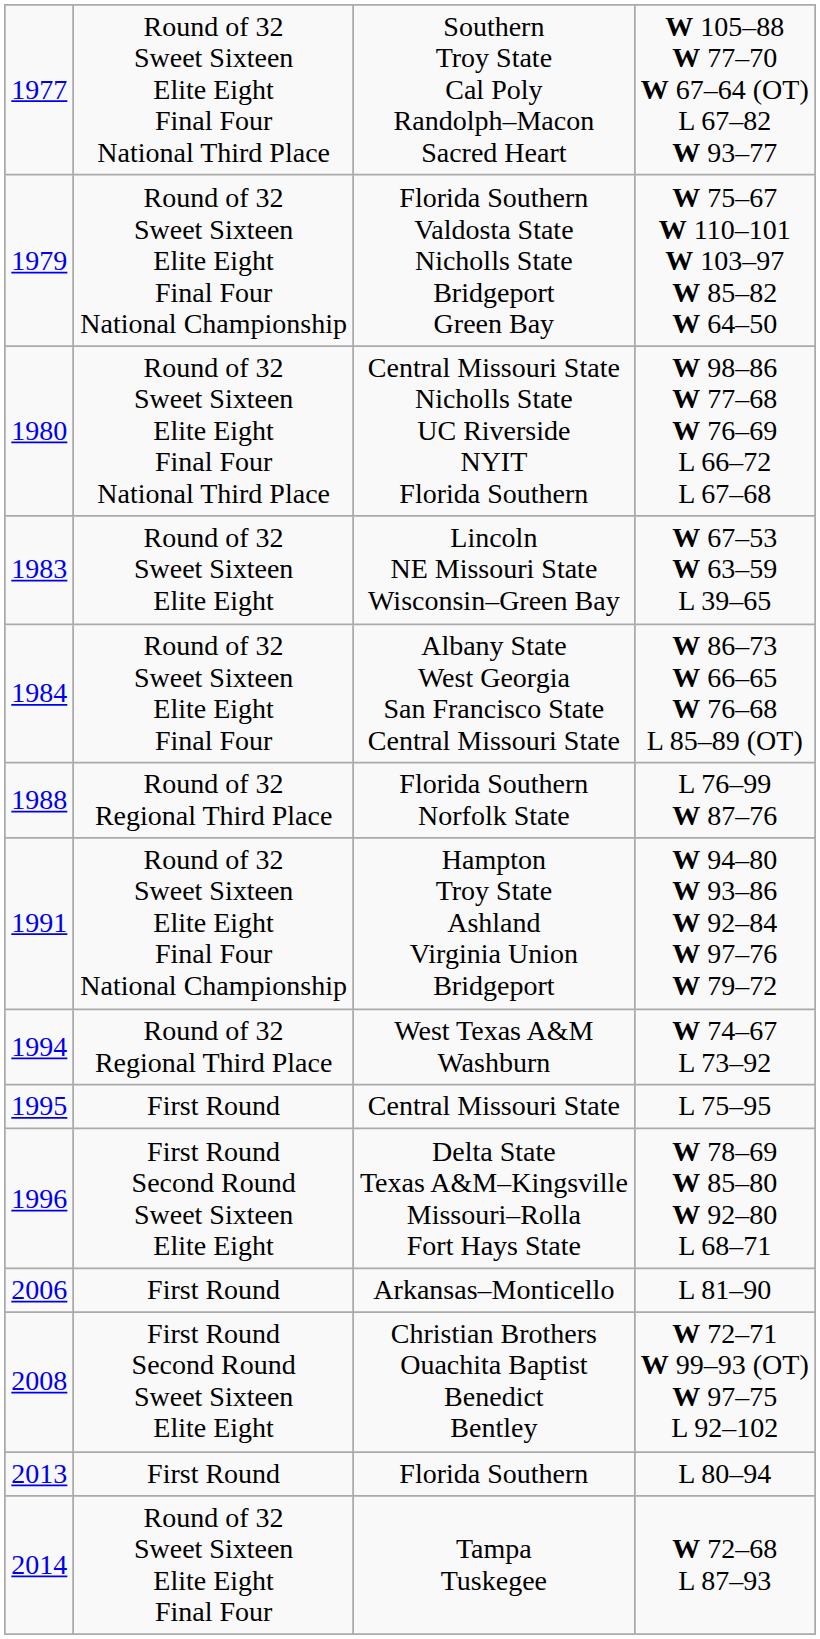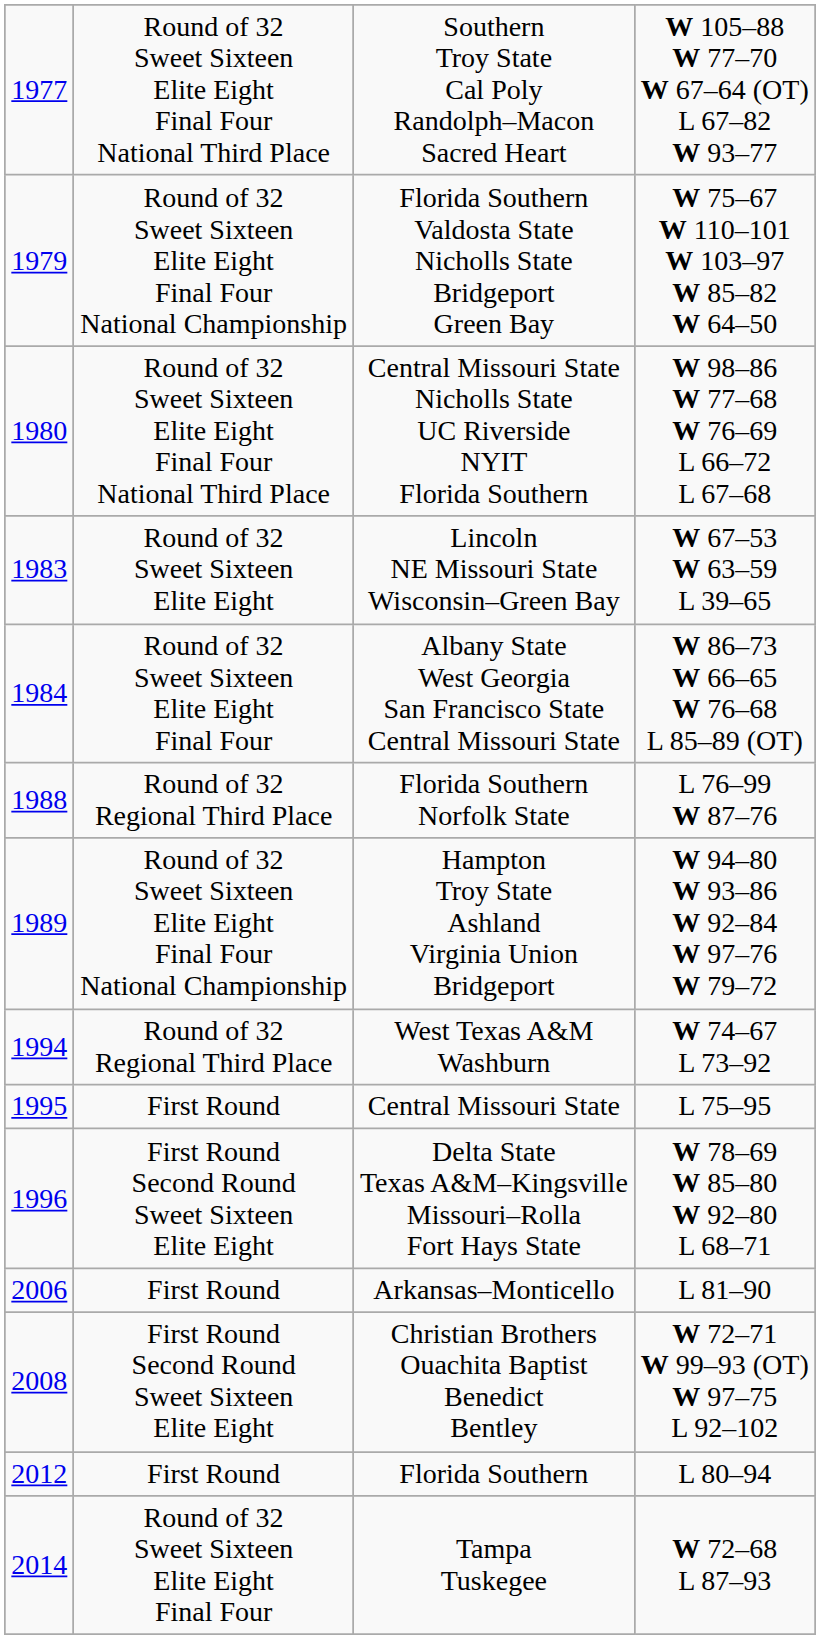Hampton Troy State Ashland Virginia Union Bridgeport | column 1: 1991 -> 1989
Florida Southern | column 1: 2013 -> 2012
